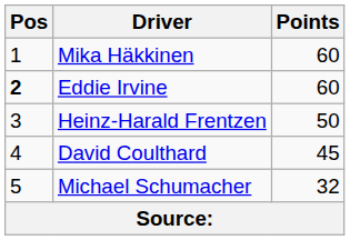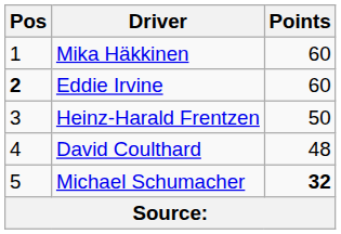David Coulthard | Points: 45 -> 48
Michael Schumacher | Points: normal -> bold
